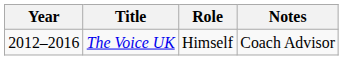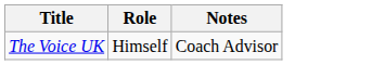- column: Year | 2012–2016
